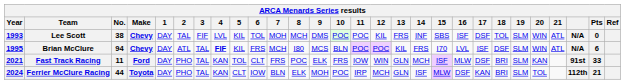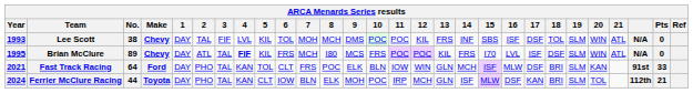Brian McClure | No.: 94 -> 89
Brian McClure | 10: BLN -> FRS
Brian McClure | Pts: 6 -> 0
Fast Track Racing | No.: 11 -> 64
Fast Track Racing | 10: FRS -> BLN
